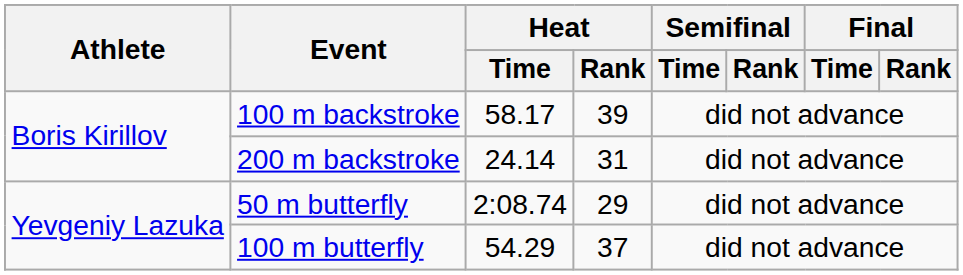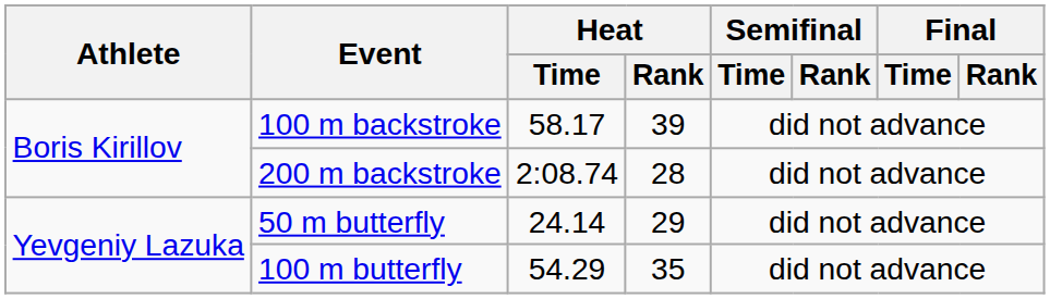200 m backstroke | Heat / Time: 24.14 -> 2:08.74
200 m backstroke | Heat / Rank: 31 -> 28
50 m butterfly | Heat / Time: 2:08.74 -> 24.14
100 m butterfly | Heat / Rank: 37 -> 35
